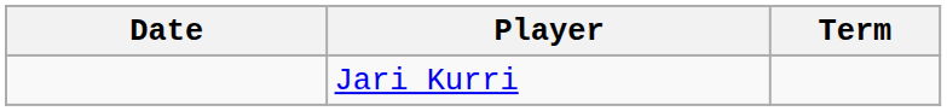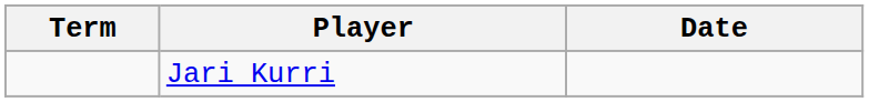columns swapped: Date <-> Term
